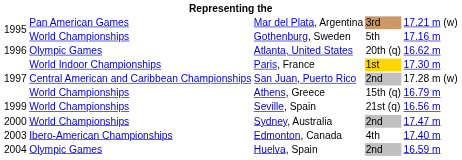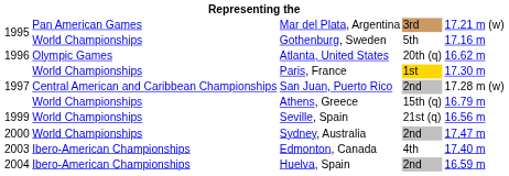Paris, France | column 2: World Indoor Championships -> World Championships
Huelva, Spain | column 2: Olympic Games -> Ibero-American Championships
